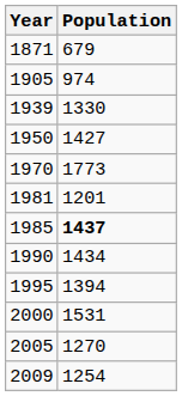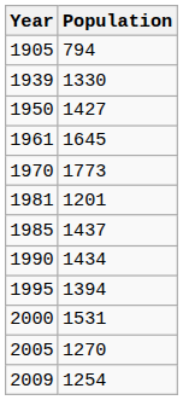- row: 1871 | 679
1905 | Population: 974 -> 794
+ row: 1961 | 1645
1985 | Population: bold -> normal
